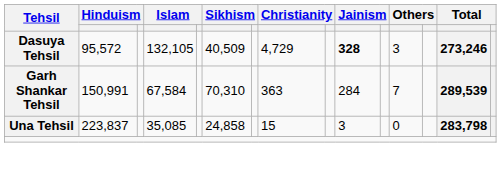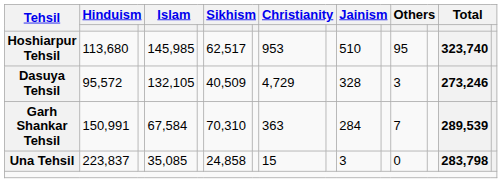+ row: Hoshiarpur Tehsil | 113,680 | 145,985 | 62,517 | 953 | 510 | 95 | 323,740
Dasuya Tehsil | column 10: bold -> normal
